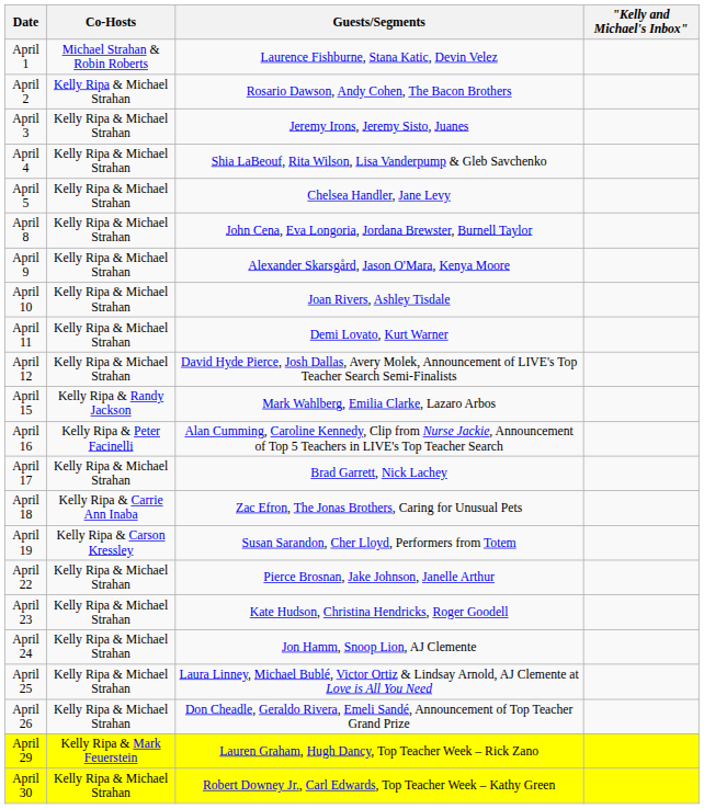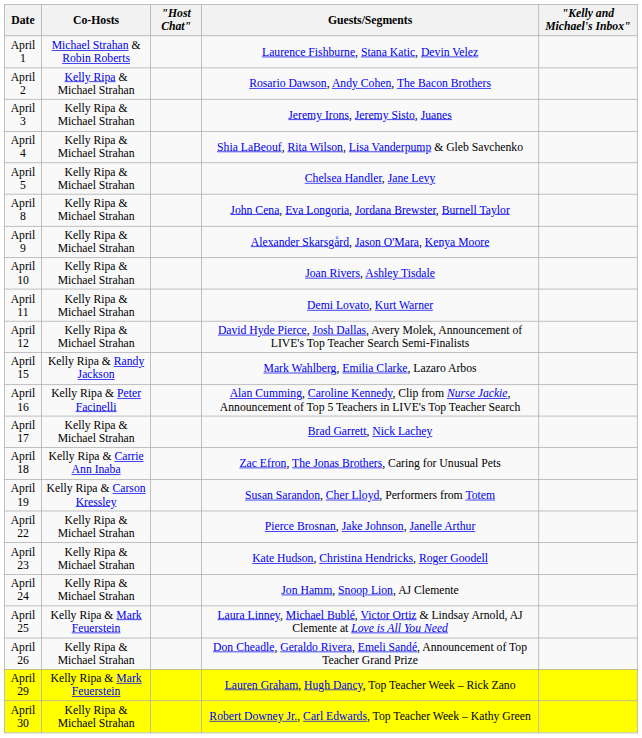+ column: "Host Chat"
April 25 | Co-Hosts: Kelly Ripa & Michael Strahan -> Kelly Ripa & Mark Feuerstein
